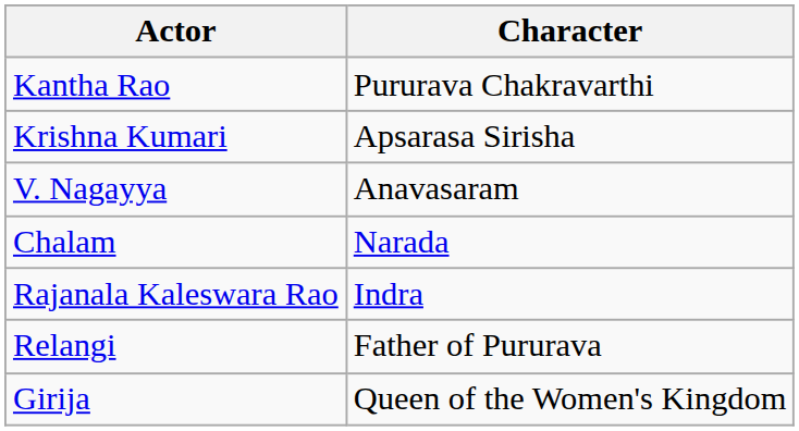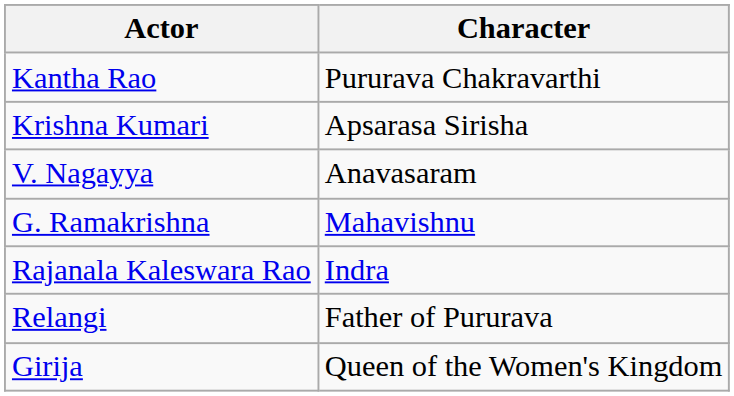+ row: G. Ramakrishna | Mahavishnu
- row: Chalam | Narada
